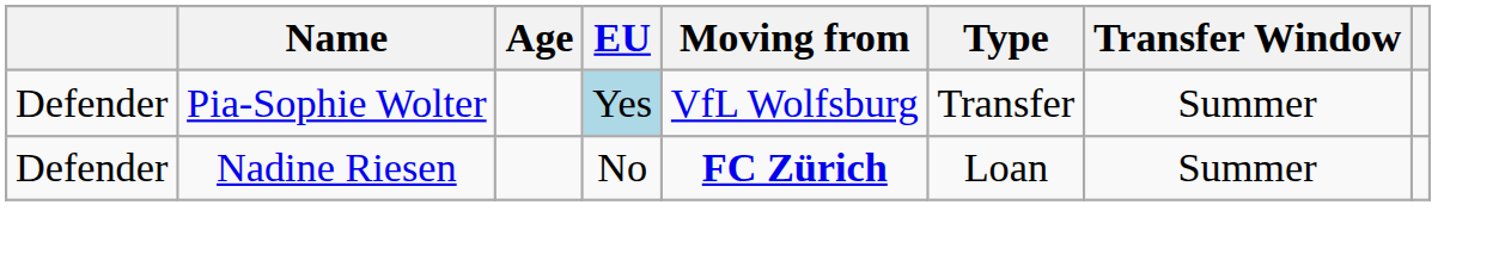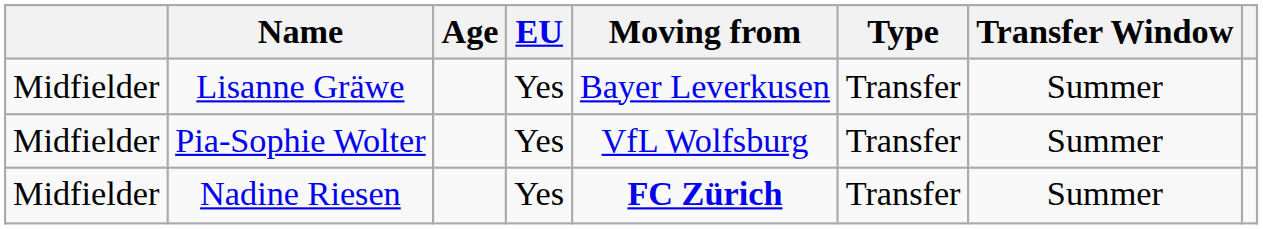+ row: Midfielder | Lisanne Gräwe | Yes | Bayer Leverkusen | Transfer | Summer
Pia-Sophie Wolter | column 1: Defender -> Midfielder
Pia-Sophie Wolter | EU: lightblue background -> no background
Nadine Riesen | column 1: Defender -> Midfielder
Nadine Riesen | EU: No -> Yes
Nadine Riesen | Type: Loan -> Transfer
